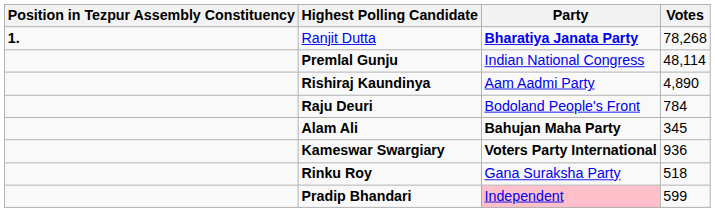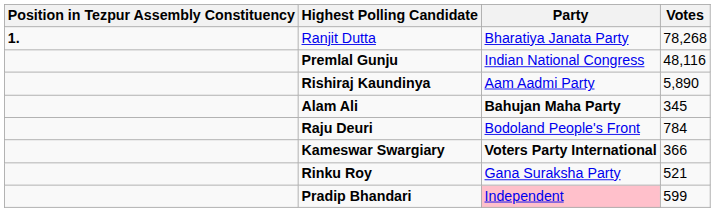Ranjit Dutta | Party: bold -> normal
Premlal Gunju | Votes: 48,114 -> 48,116
Rishiraj Kaundinya | Votes: 4,890 -> 5,890
rows swapped: Raju Deuri <-> Alam Ali
Kameswar Swargiary | Votes: 936 -> 366
Rinku Roy | Votes: 518 -> 521
